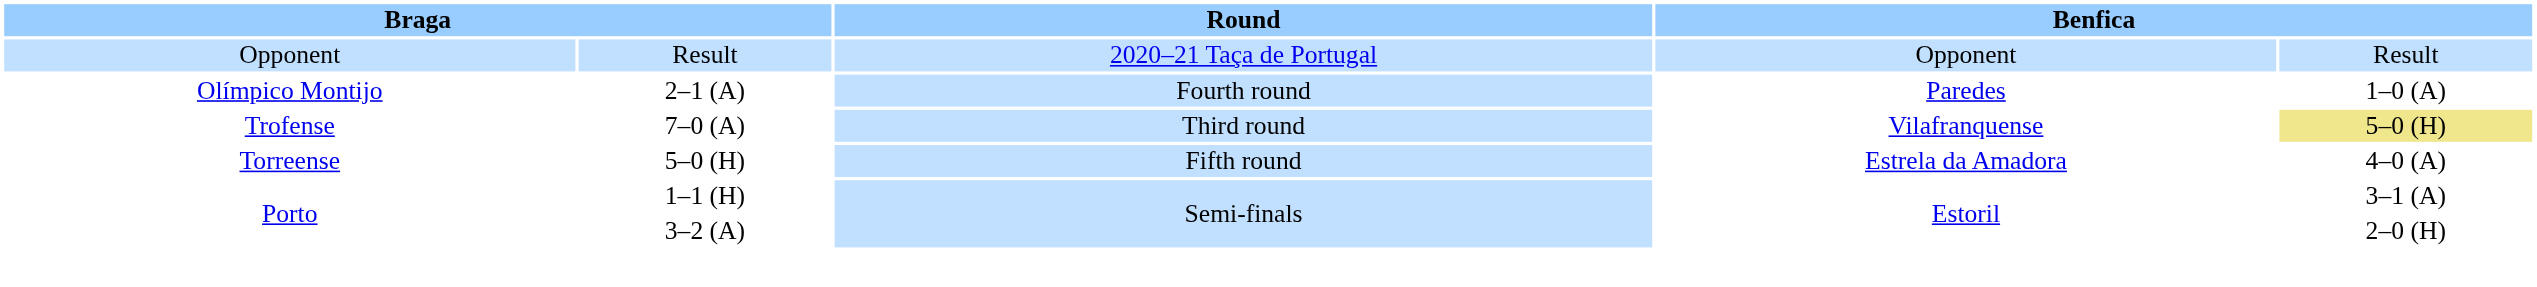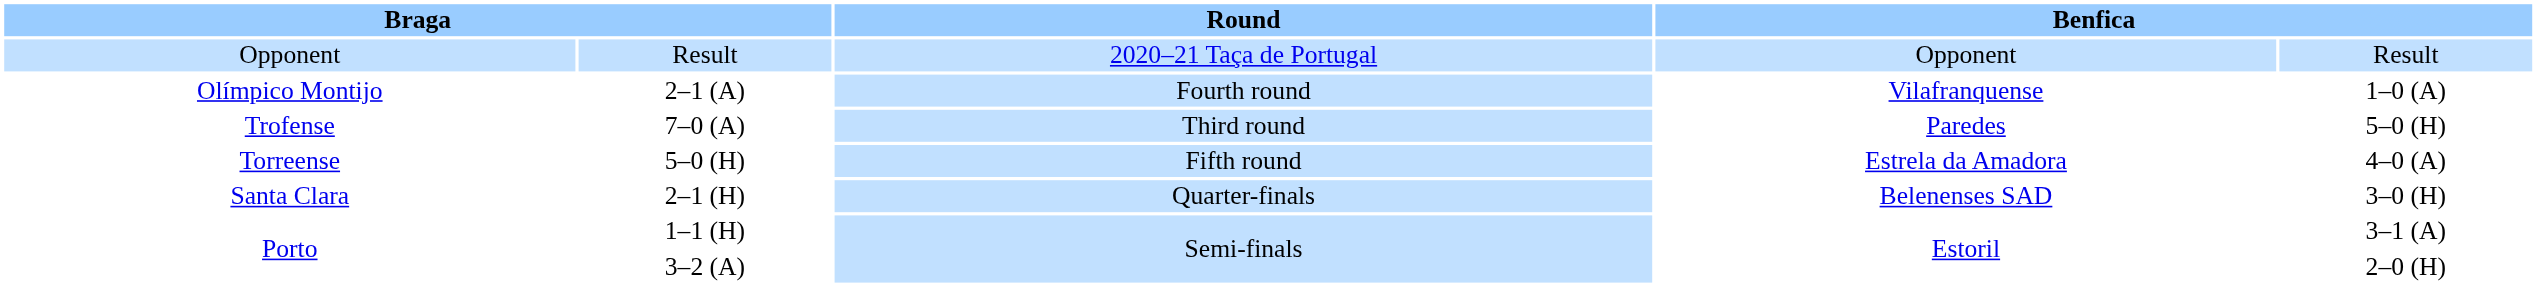2–1 (A) | column 4: Paredes -> Vilafranquense
7–0 (A) | column 4: Vilafranquense -> Paredes
7–0 (A) | column 5: khaki background -> no background
+ row: Santa Clara | 2–1 (H) | Quarter-finals | Belenenses SAD | 3–0 (H)
